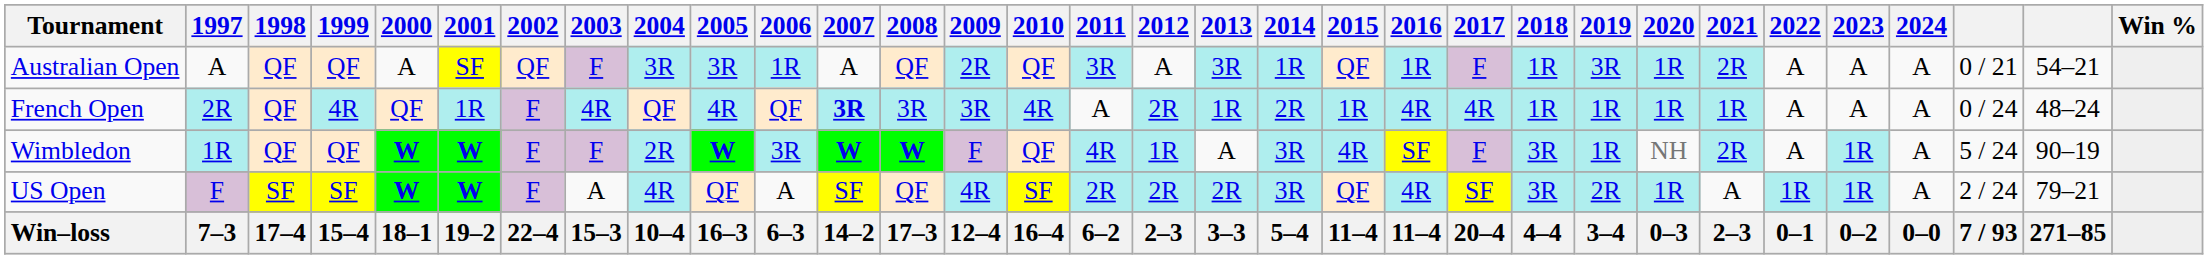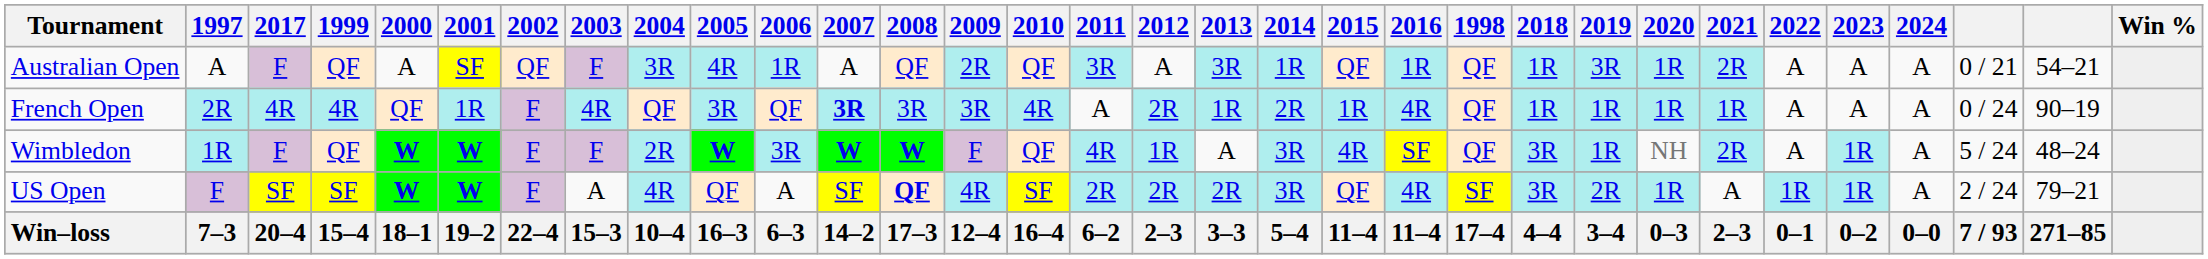columns swapped: 1998 <-> 2017
Australian Open | 2005: 3R -> 4R
French Open | 2005: 4R -> 3R
French Open | column 31: 48–24 -> 90–19
Wimbledon | column 31: 90–19 -> 48–24
US Open | 2008: normal -> bold
